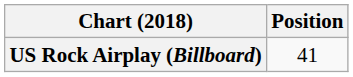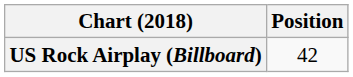US Rock Airplay (Billboard) | Position: 41 -> 42
